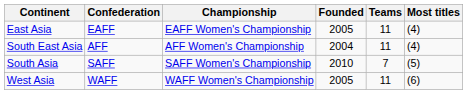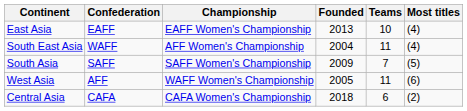East Asia | Founded: 2005 -> 2013
East Asia | Teams: 11 -> 10
South East Asia | Confederation: AFF -> WAFF
South Asia | Founded: 2010 -> 2009
West Asia | Confederation: WAFF -> AFF
+ row: Central Asia | CAFA | CAFA Women's Championship | 2018 | 6 | (2)
